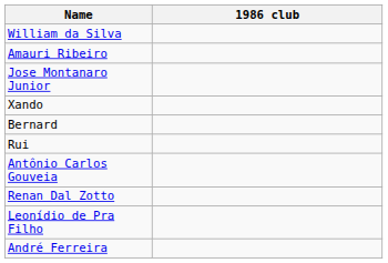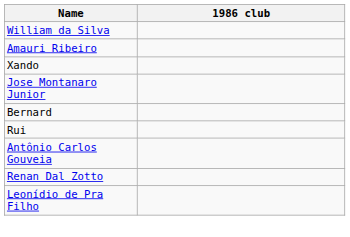rows swapped: Jose Montanaro Junior <-> Xando
- row: André Ferreira
